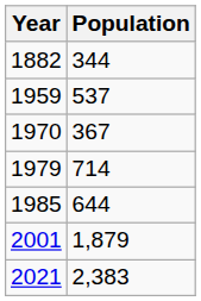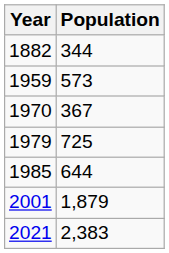1959 | Population: 537 -> 573
1979 | Population: 714 -> 725
